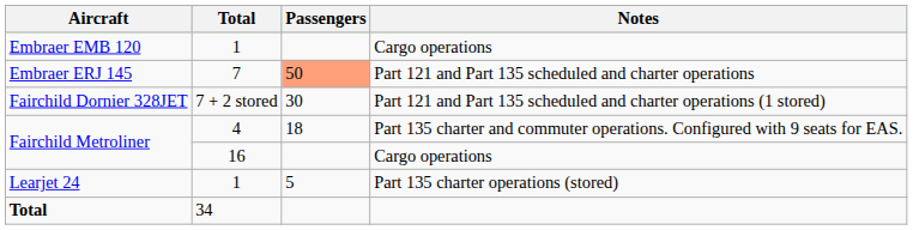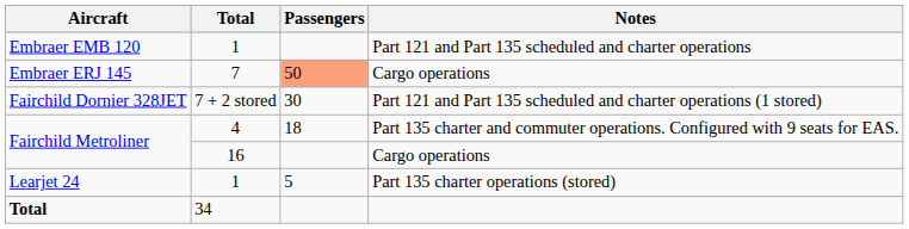Embraer EMB 120 | Notes: Cargo operations -> Part 121 and Part 135 scheduled and charter operations
Embraer ERJ 145 | Notes: Part 121 and Part 135 scheduled and charter operations -> Cargo operations
